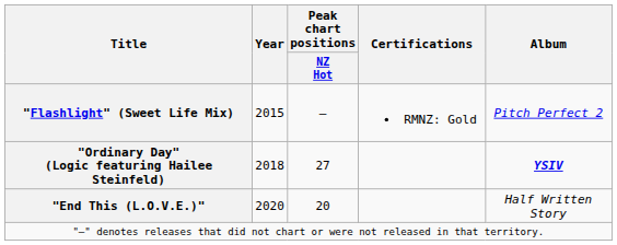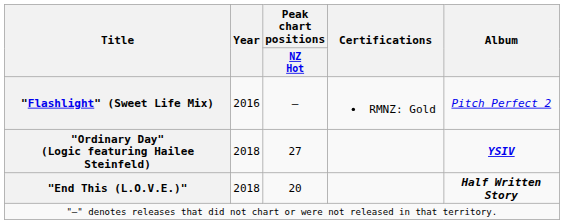"Flashlight" (Sweet Life Mix) | Year: 2015 -> 2016
"End This (L.O.V.E.)" | Year: 2020 -> 2018
"End This (L.O.V.E.)" | Album: normal -> bold
